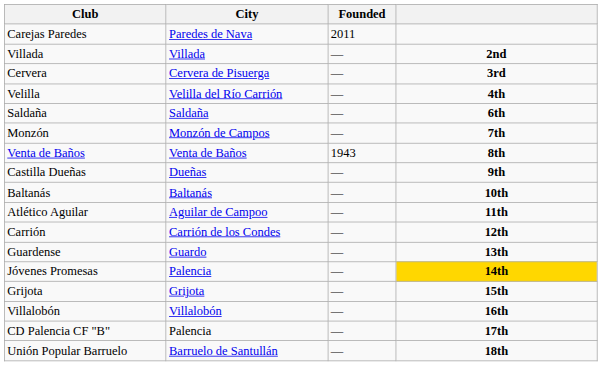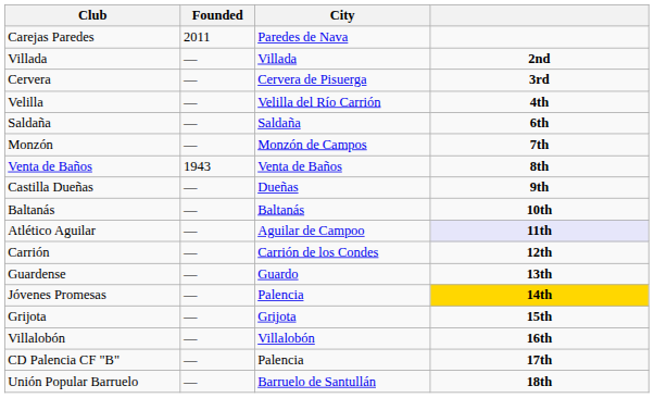columns swapped: City <-> Founded
Atlético Aguilar | column 4: no background -> lavender background
